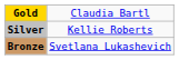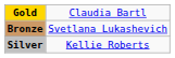rows swapped: Silver <-> Bronze
